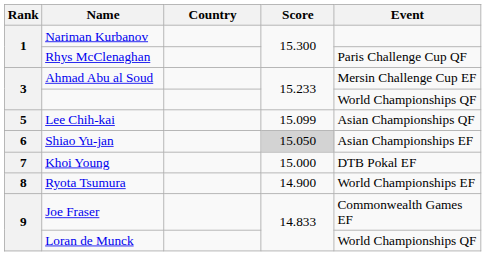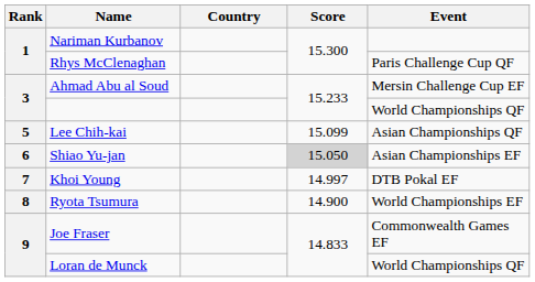Khoi Young | Score: 15.000 -> 14.997
